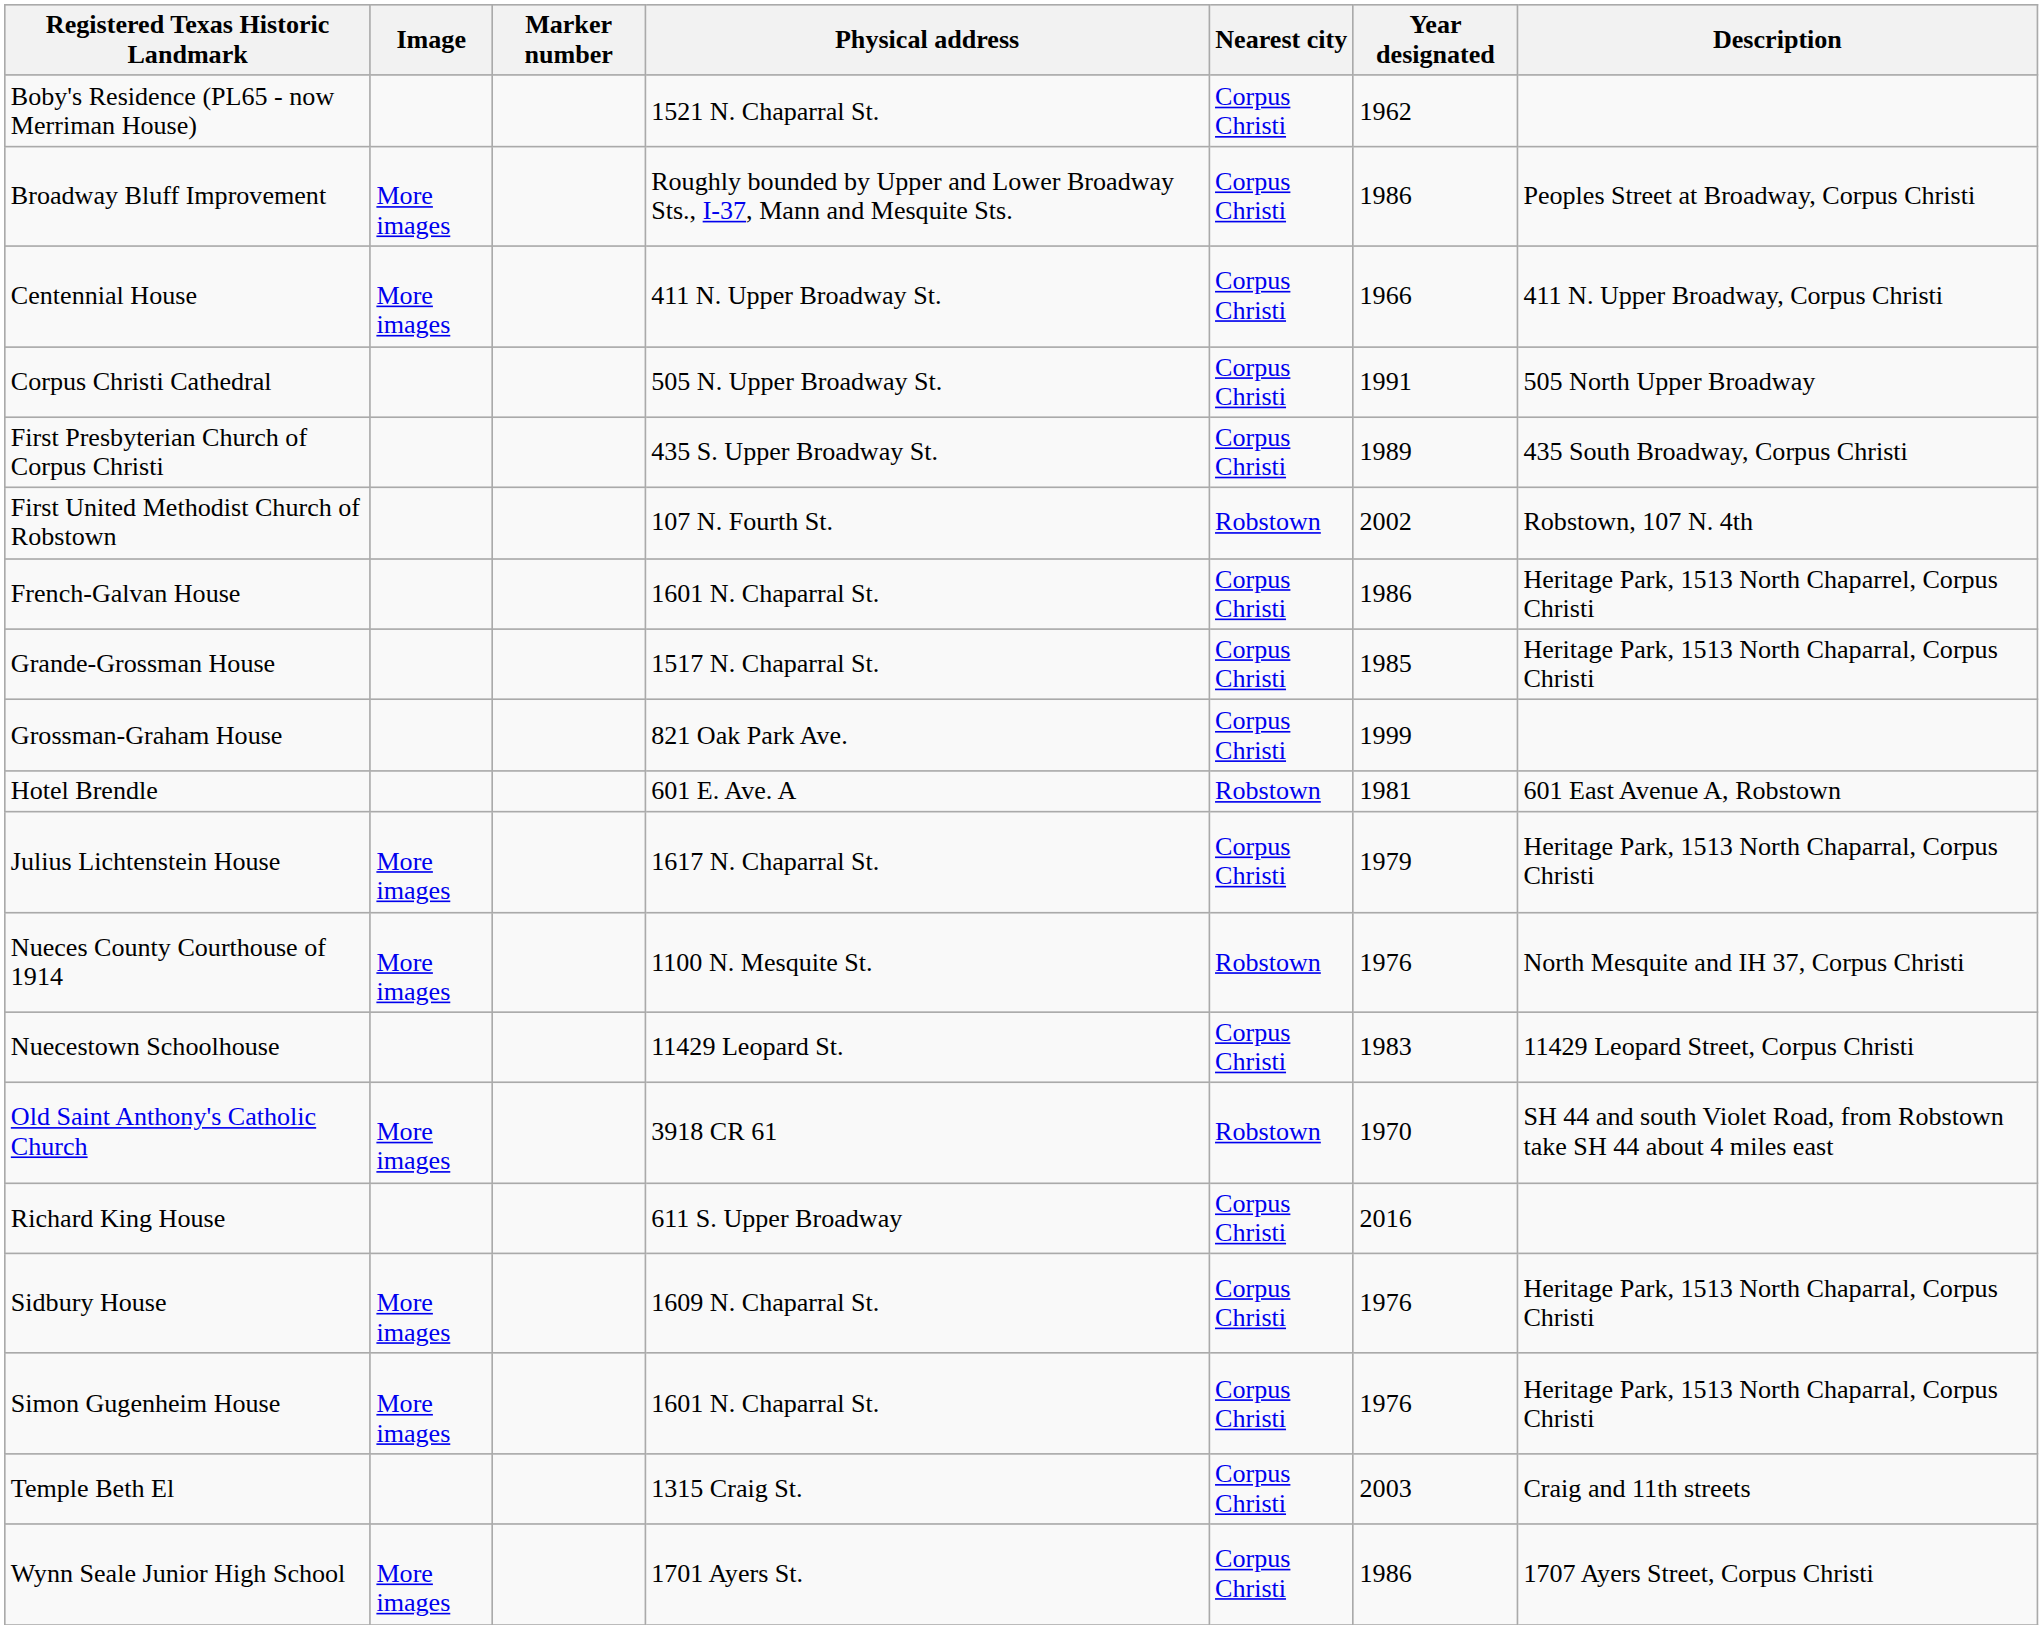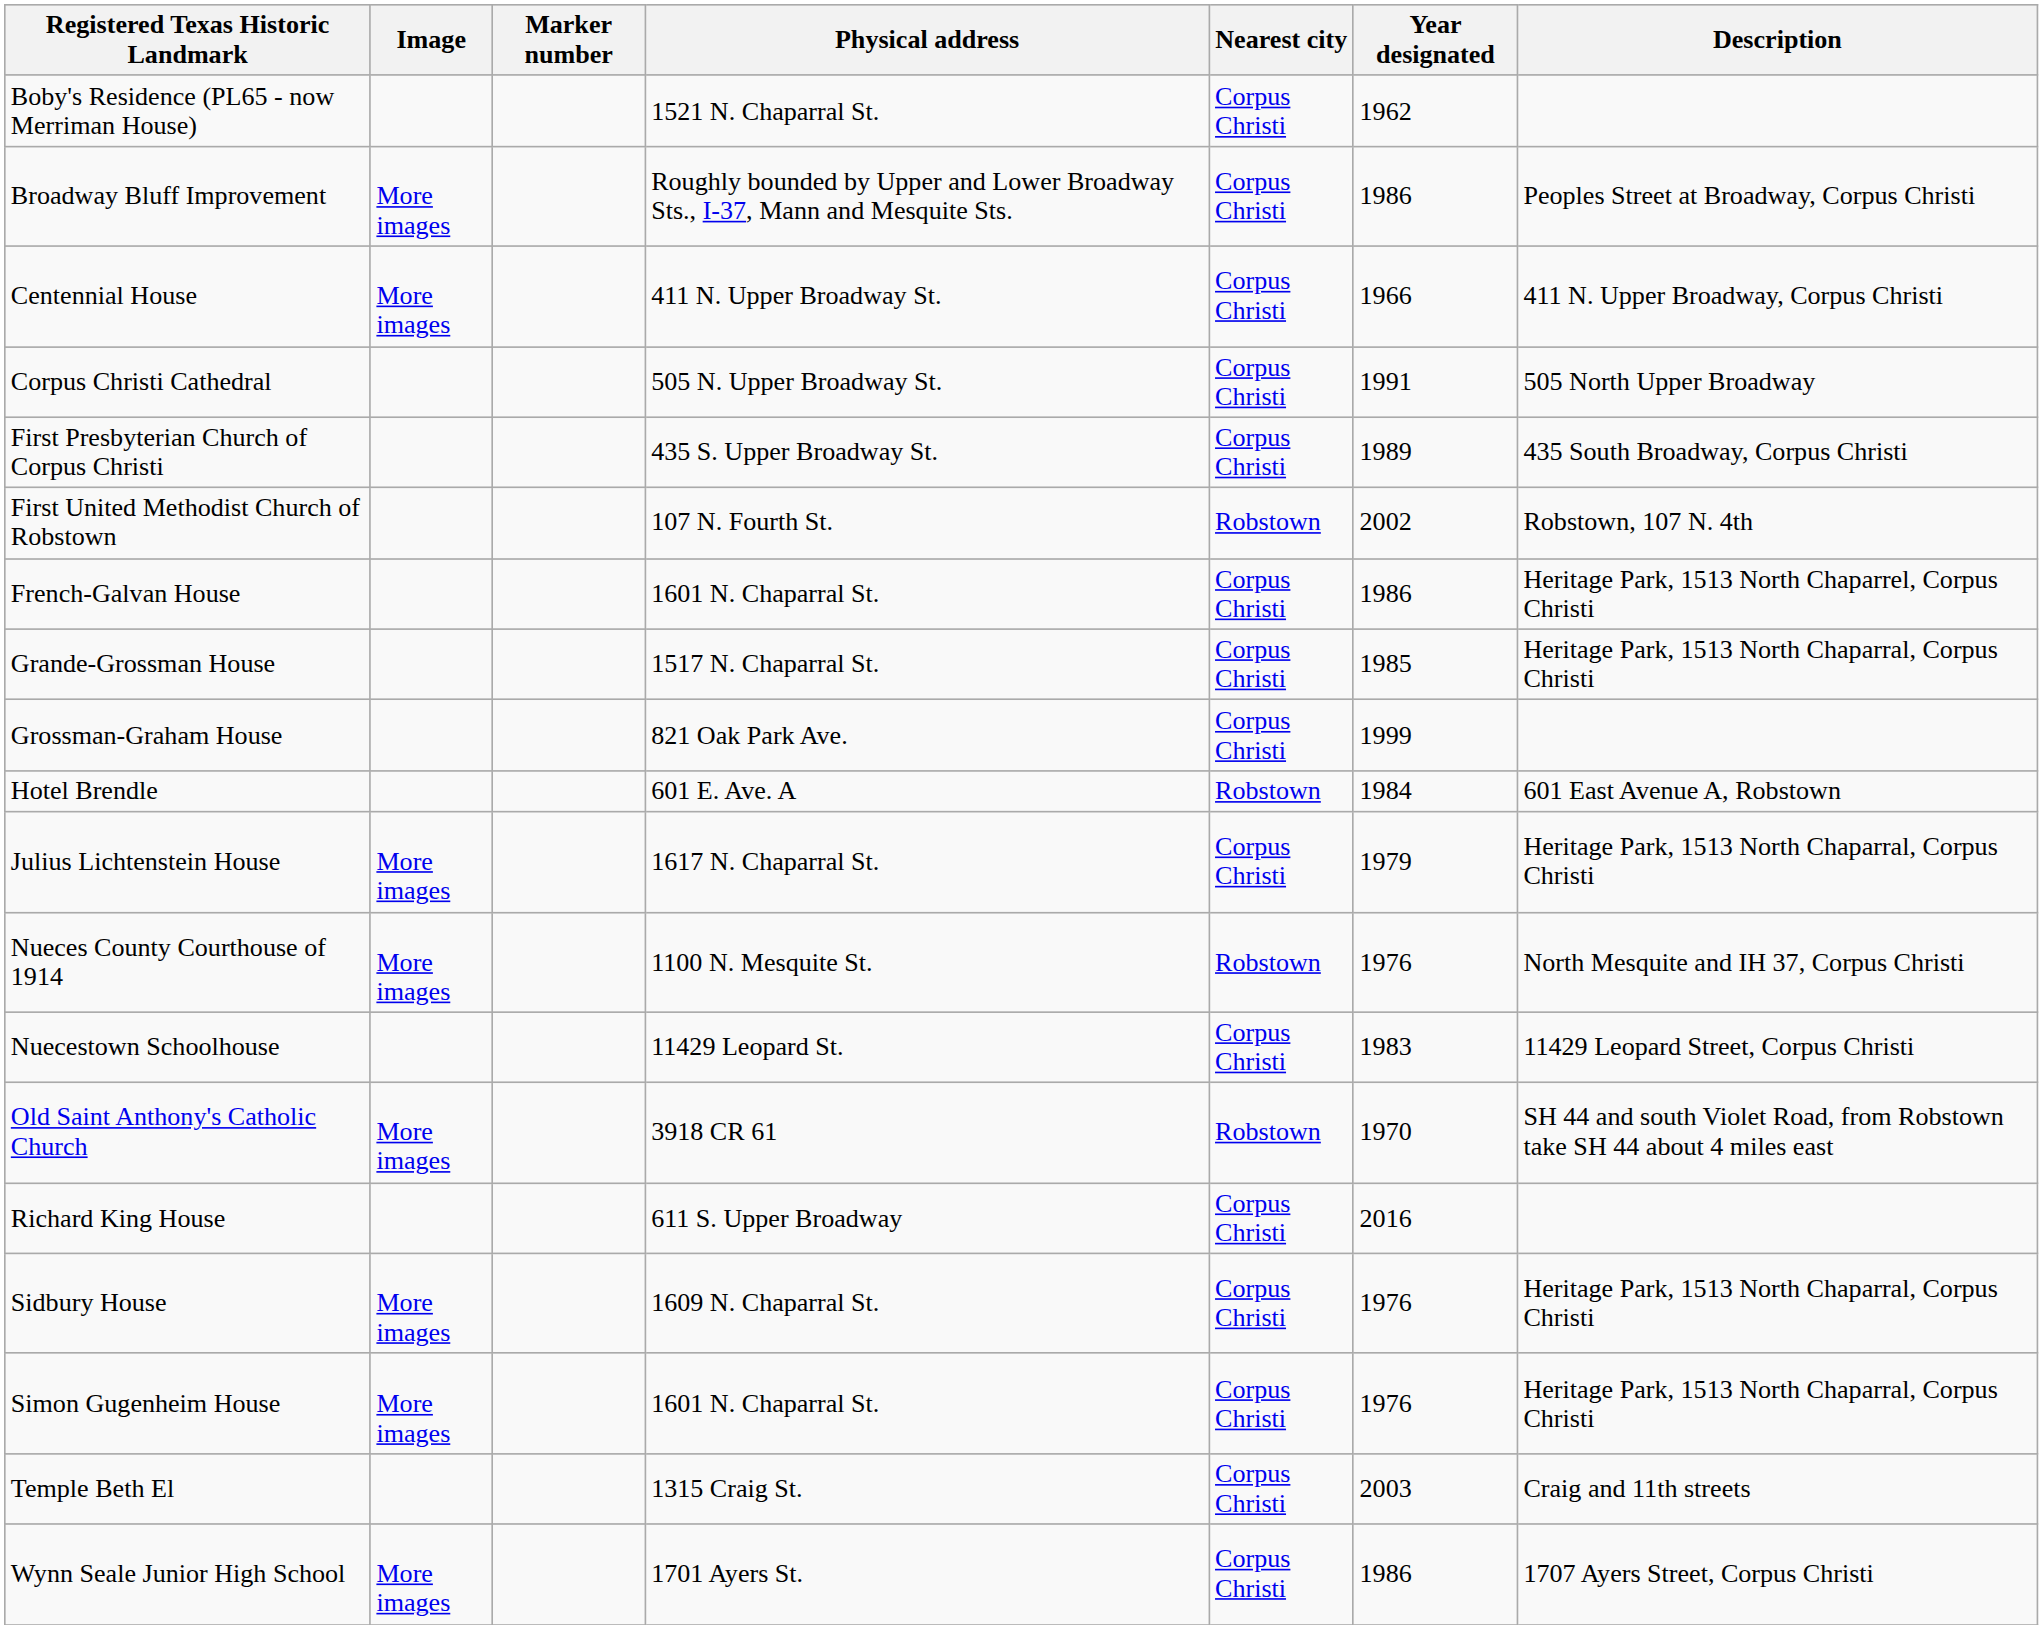Hotel Brendle | Year designated: 1981 -> 1984
